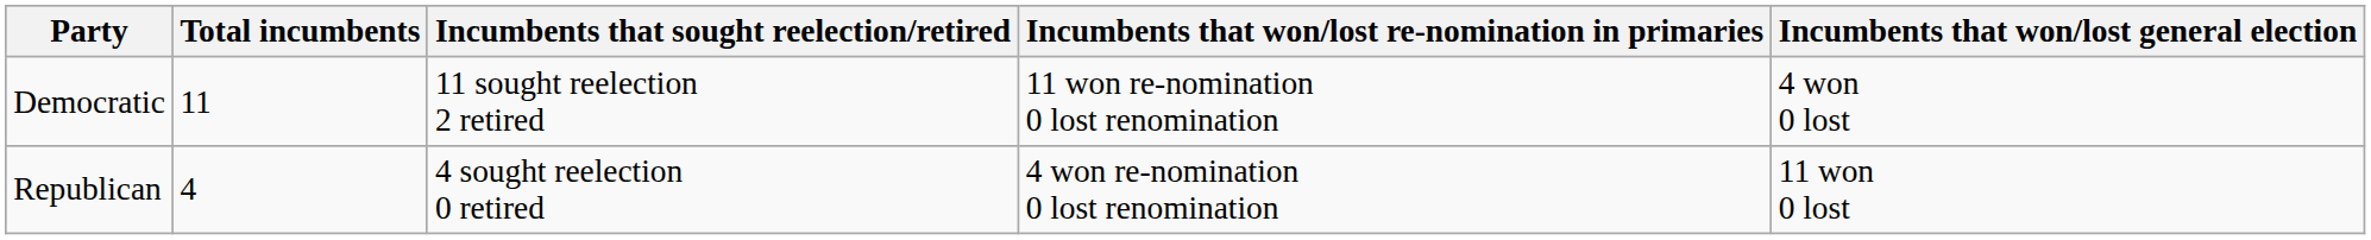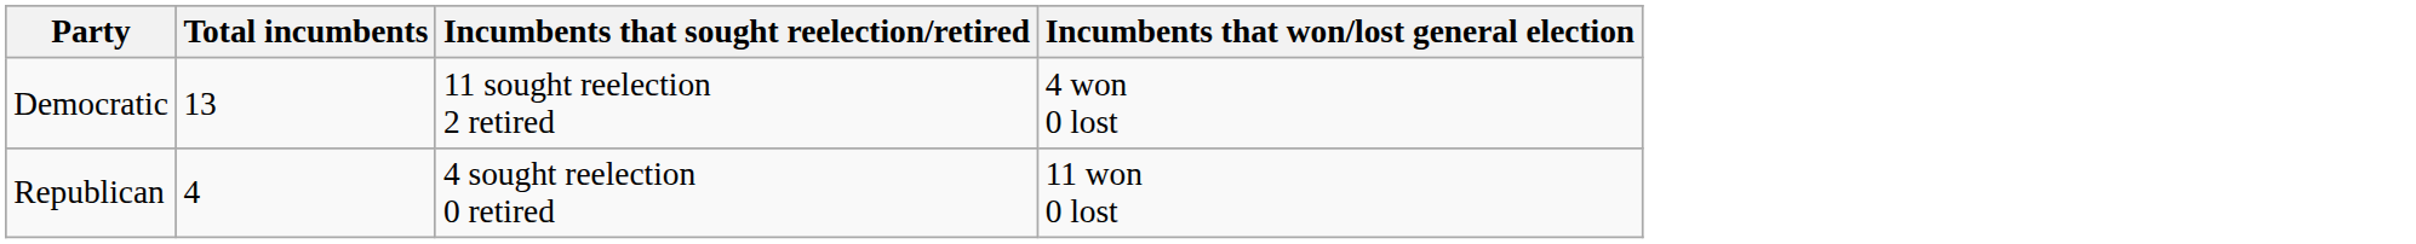- column: Incumbents that won/lost re-nomination in primaries | 11 won re-nomination 0 lost renomination | 4 won re-nomination 0 lost renomination
Democratic | Total incumbents: 11 -> 13
